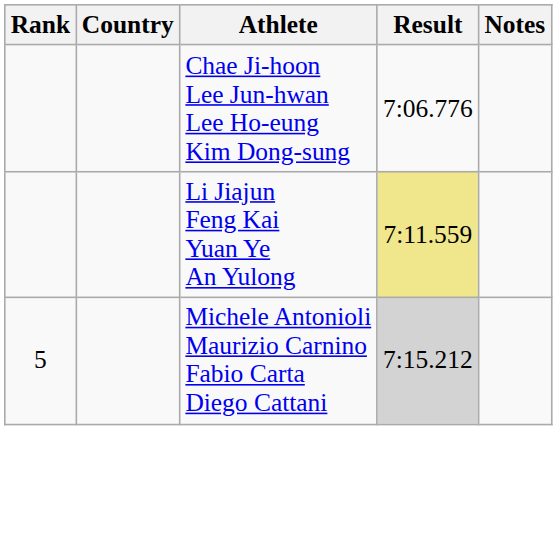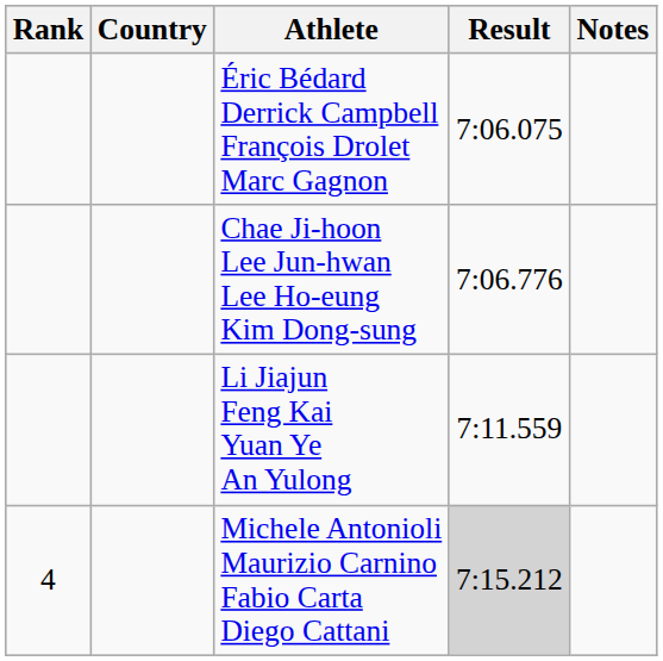+ row: Éric Bédard Derrick Campbell François Drolet Marc Gagnon | 7:06.075
Li Jiajun Feng Kai Yuan Ye An Yulong | Result: khaki background -> no background
Michele Antonioli Maurizio Carnino Fabio Carta Diego Cattani | Rank: 5 -> 4
